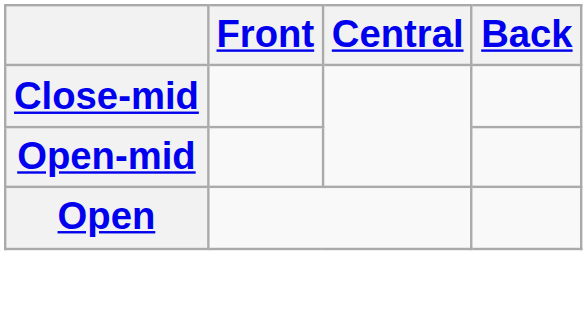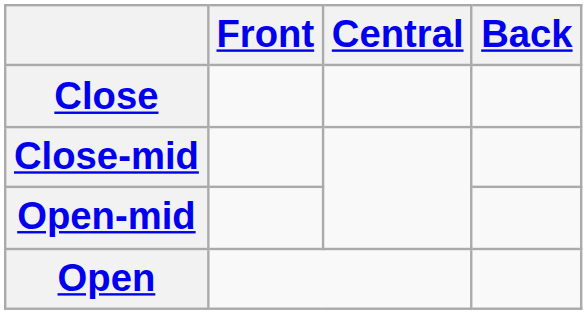+ row: Close
